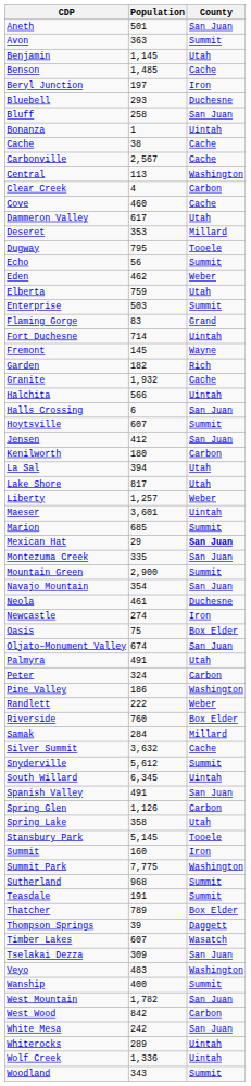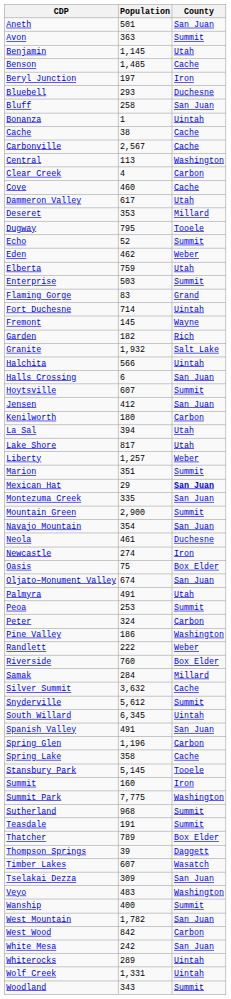Echo | Population: 56 -> 52
Granite | County: Cache -> Salt Lake
- row: Maeser | 3,601 | Uintah
Marion | Population: 685 -> 351
+ row: Peoa | 253 | Summit
Spring Glen | Population: 1,126 -> 1,196
Spring Lake | County: Utah -> Cache
Wolf Creek | Population: 1,336 -> 1,331
